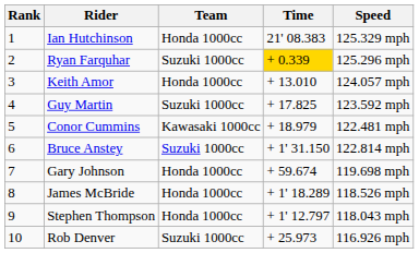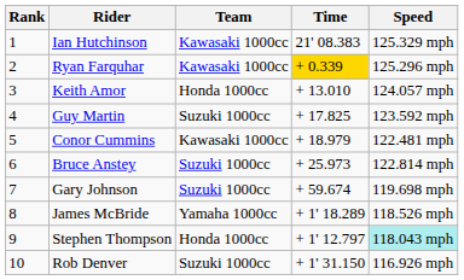Ian Hutchinson | Team: Honda 1000cc -> Kawasaki 1000cc
Ryan Farquhar | Team: Suzuki 1000cc -> Kawasaki 1000cc
Bruce Anstey | Time: + 1' 31.150 -> + 25.973
Gary Johnson | Team: Honda 1000cc -> Suzuki 1000cc
James McBride | Team: Honda 1000cc -> Yamaha 1000cc
Stephen Thompson | Speed: no background -> paleturquoise background
Rob Denver | Time: + 25.973 -> + 1' 31.150
